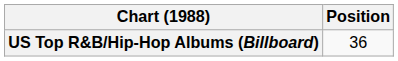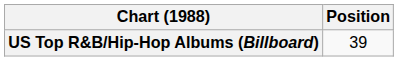US Top R&B/Hip-Hop Albums (Billboard) | Position: 36 -> 39
